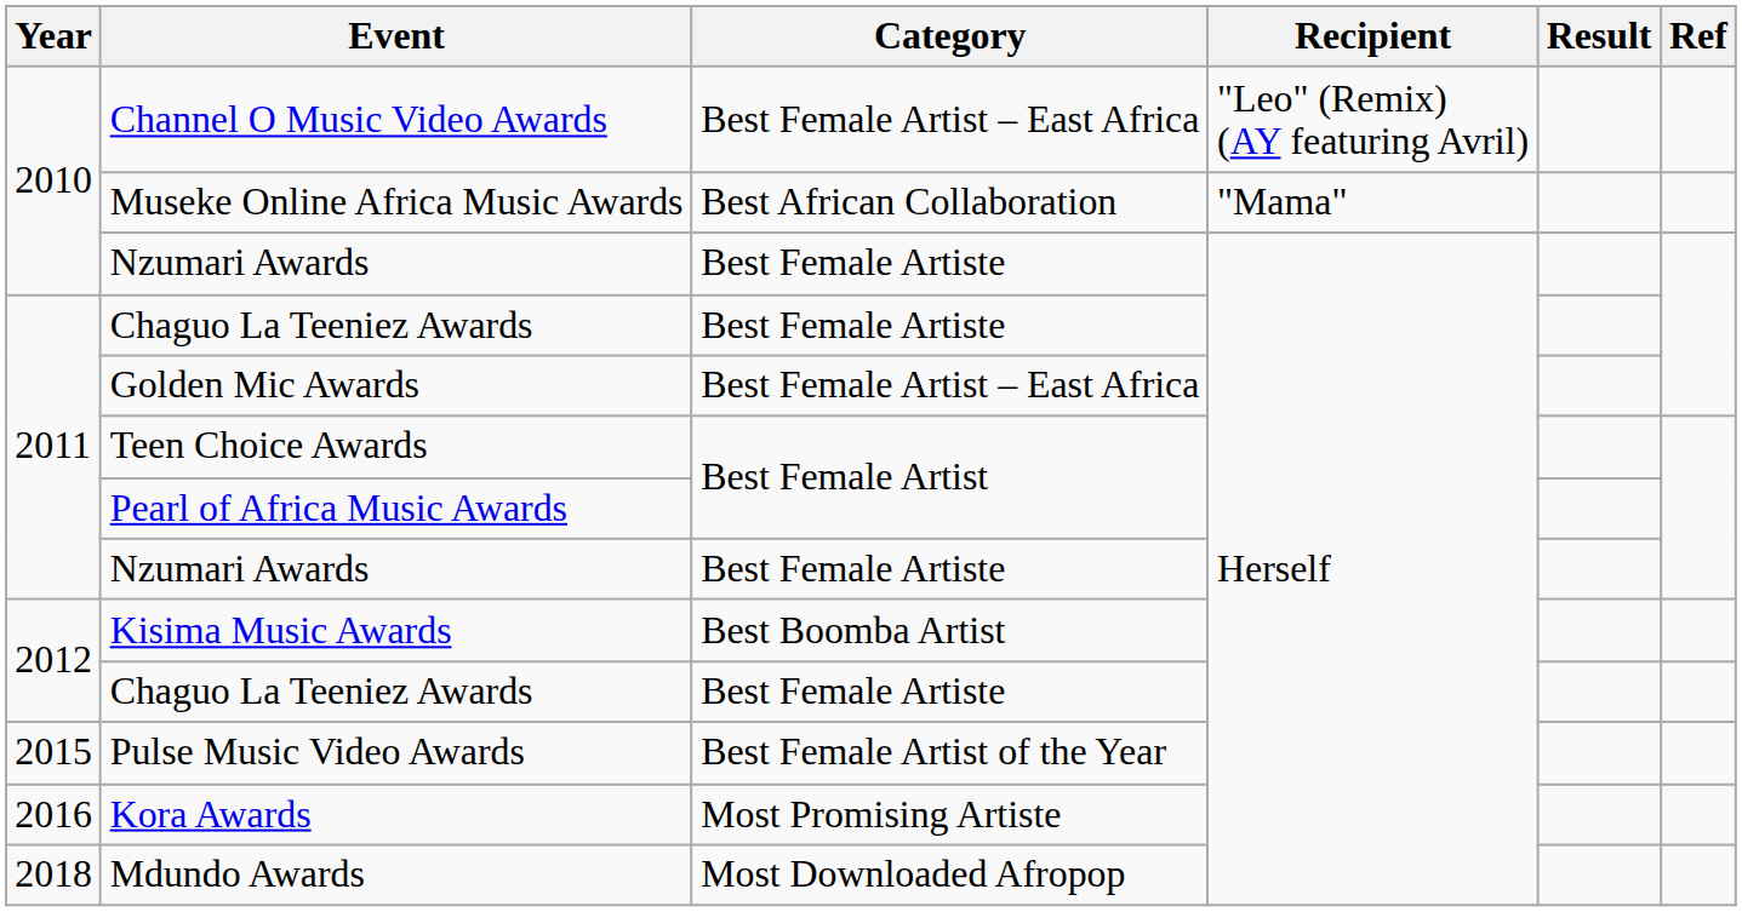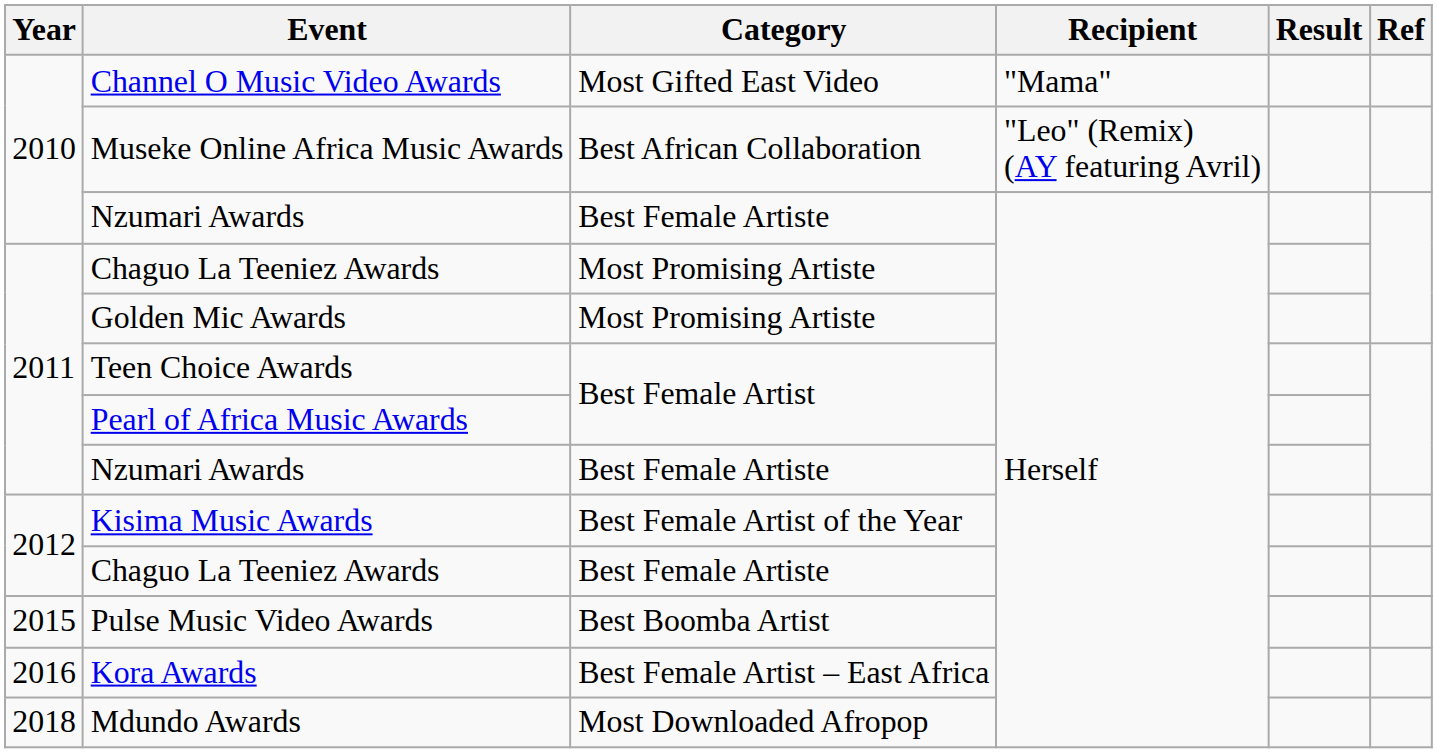Channel O Music Video Awards | Category: Best Female Artist – East Africa -> Most Gifted East Video
Channel O Music Video Awards | Recipient: "Leo" (Remix) (AY featuring Avril) -> "Mama"
Museke Online Africa Music Awards | Recipient: "Mama" -> "Leo" (Remix) (AY featuring Avril)
2011 / Chaguo La Teeniez Awards | Category: Best Female Artiste -> Most Promising Artiste
Golden Mic Awards | Category: Best Female Artist – East Africa -> Most Promising Artiste
Kisima Music Awards | Category: Best Boomba Artist -> Best Female Artist of the Year
Pulse Music Video Awards | Category: Best Female Artist of the Year -> Best Boomba Artist
Kora Awards | Category: Most Promising Artiste -> Best Female Artist – East Africa
